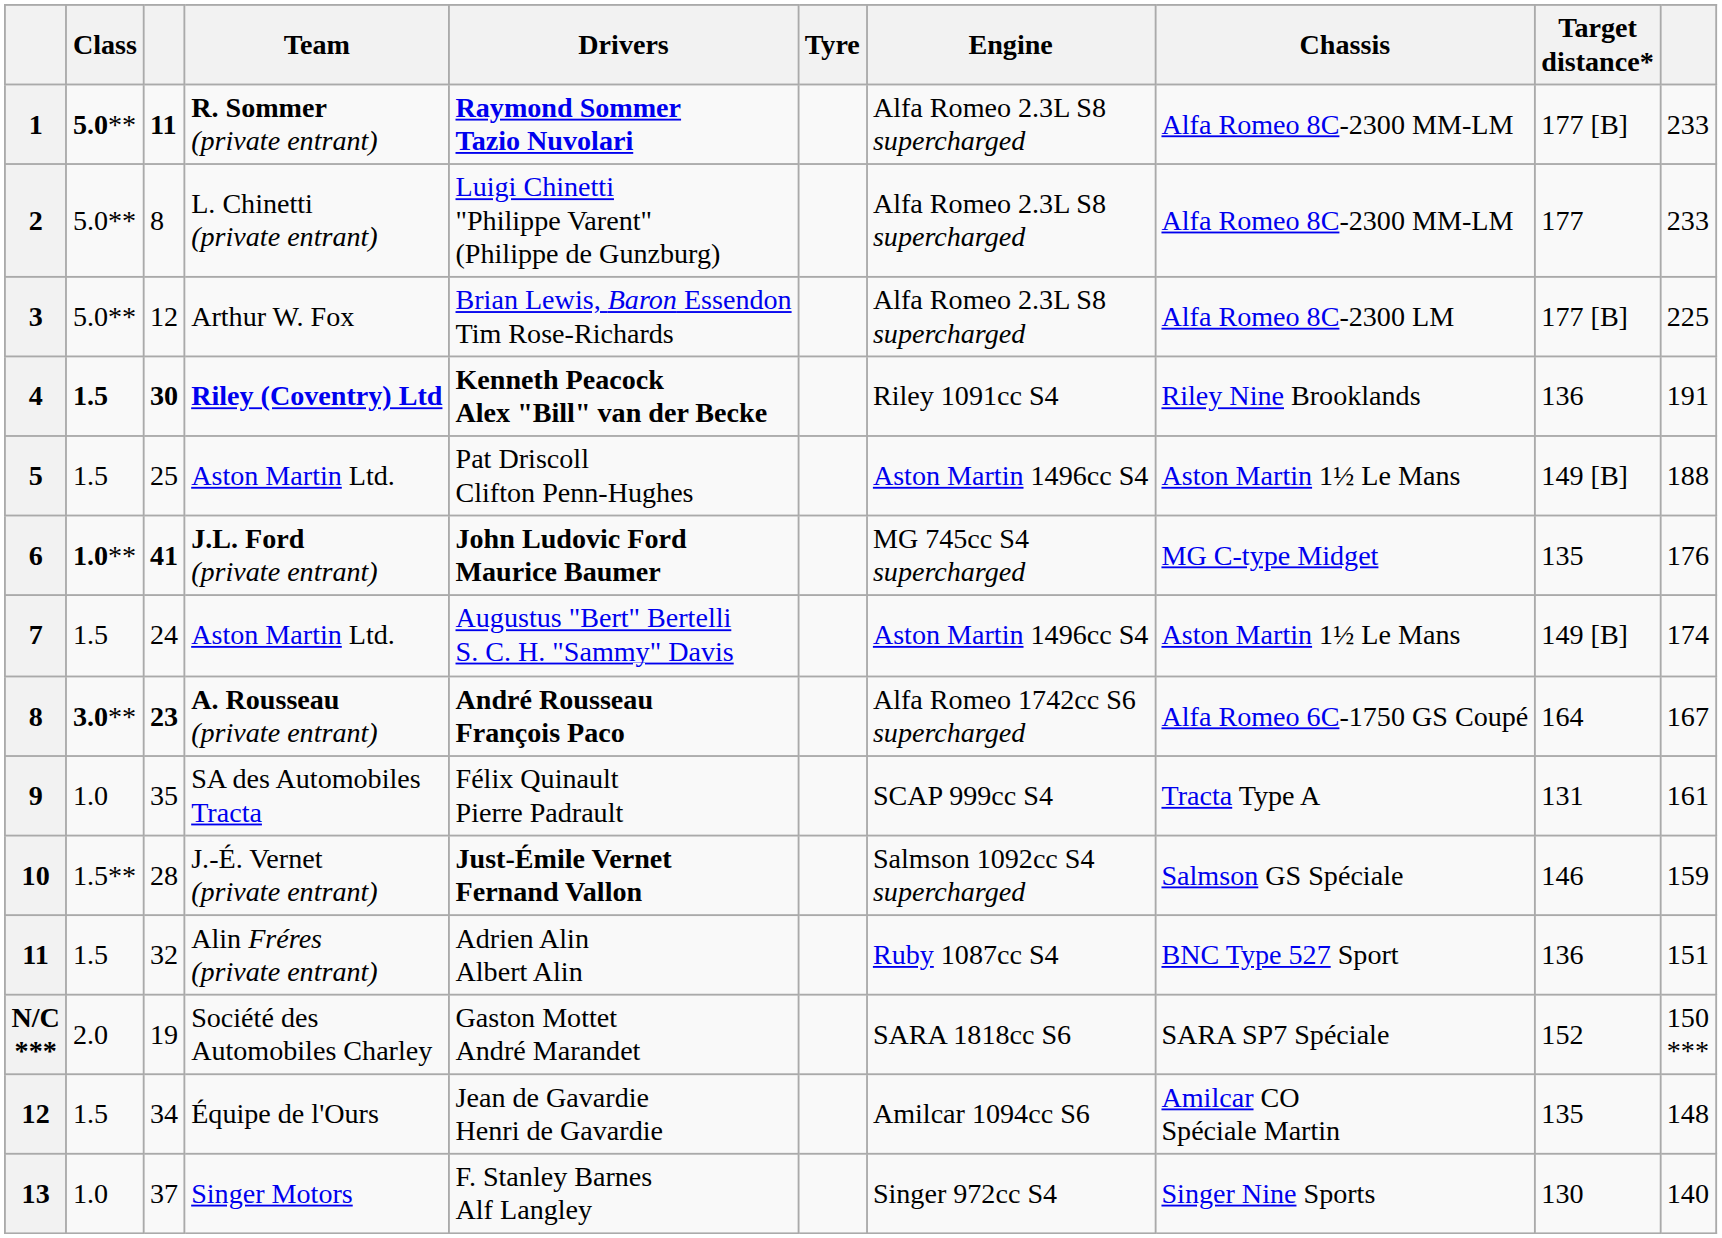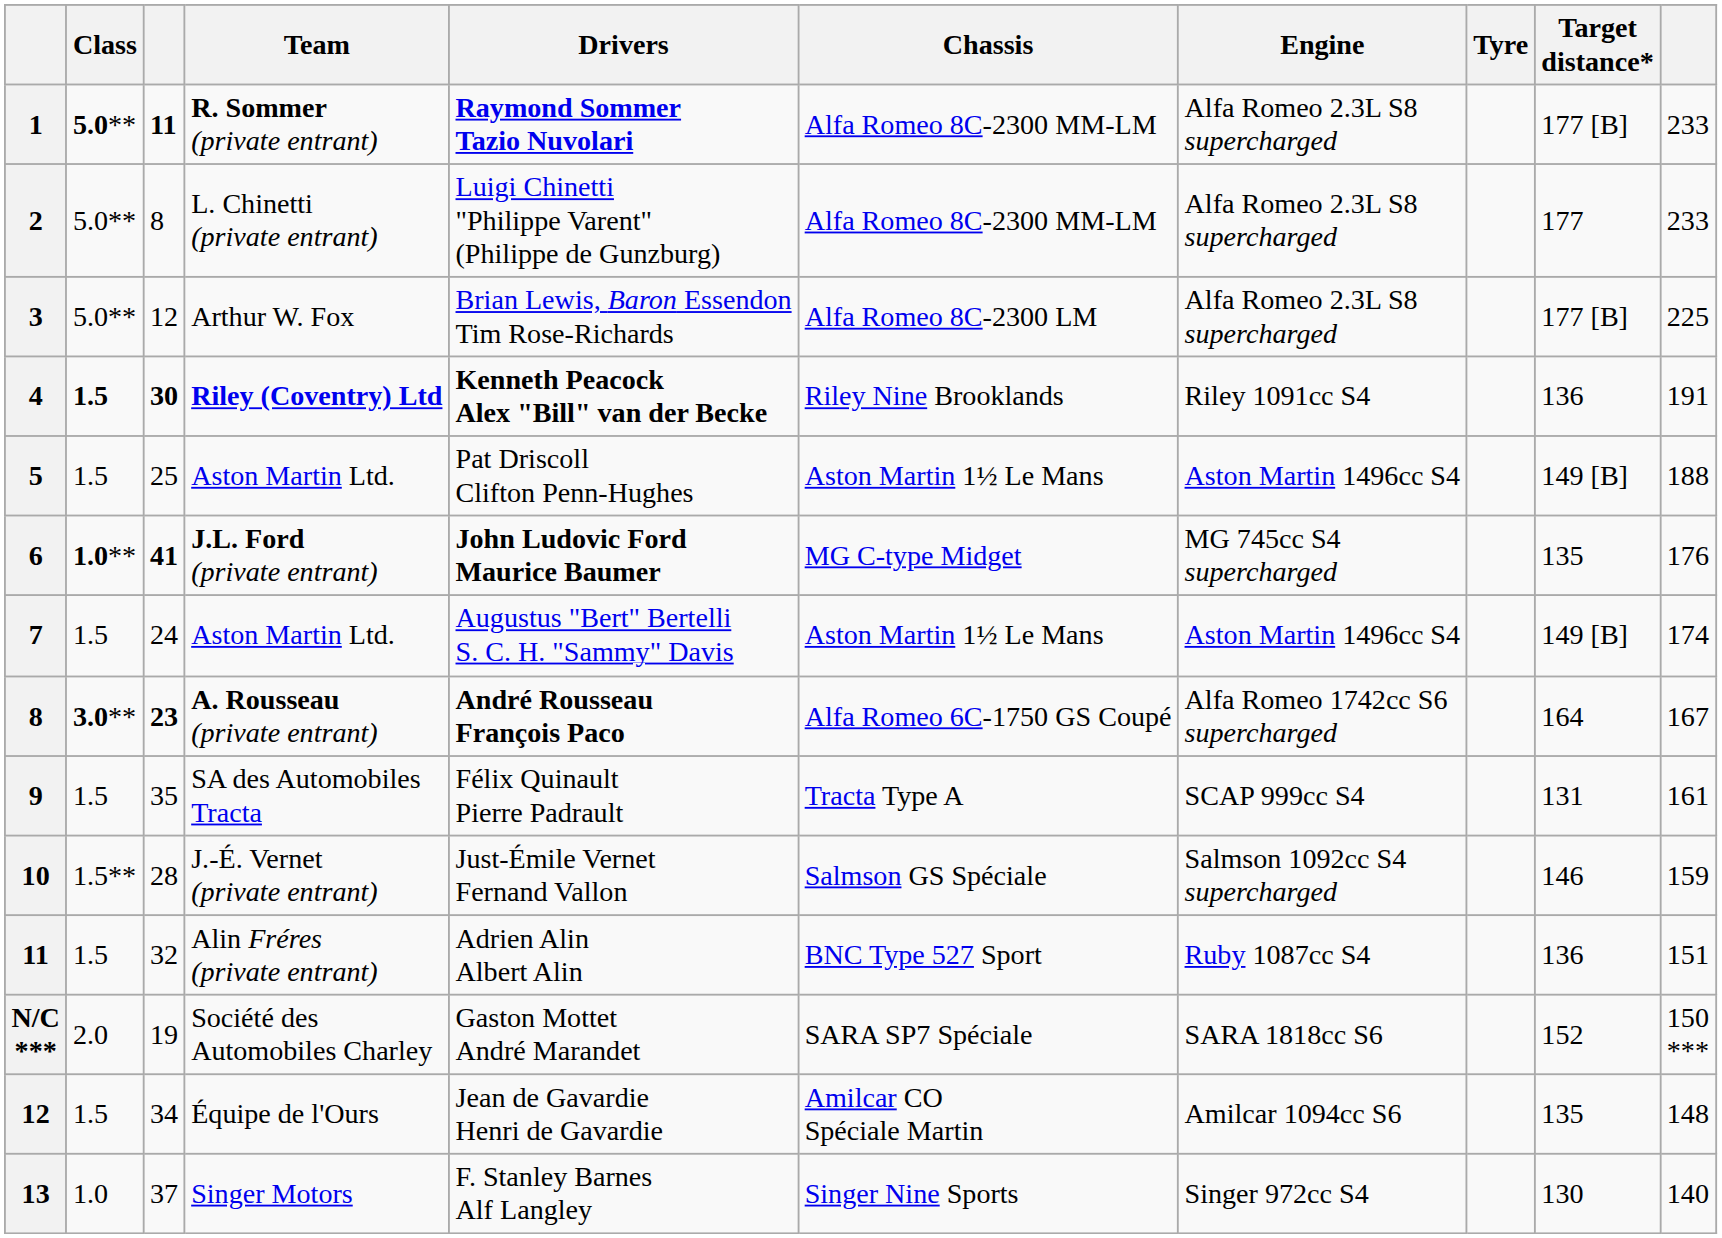columns swapped: Chassis <-> Tyre
SA des Automobiles Tracta | Class: 1.0 -> 1.5
J.-É. Vernet (private entrant) | Drivers: bold -> normal
